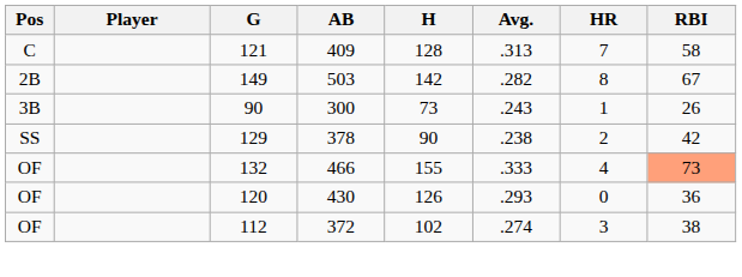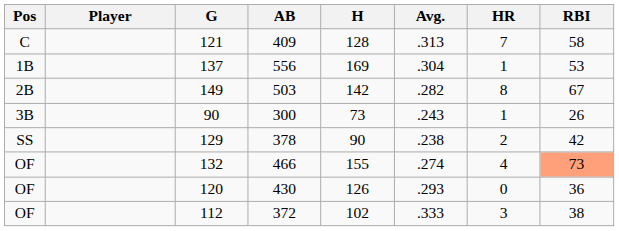+ row: 1B | 137 | 556 | 169 | .304 | 1 | 53
132 | Avg.: .333 -> .274
112 | Avg.: .274 -> .333
